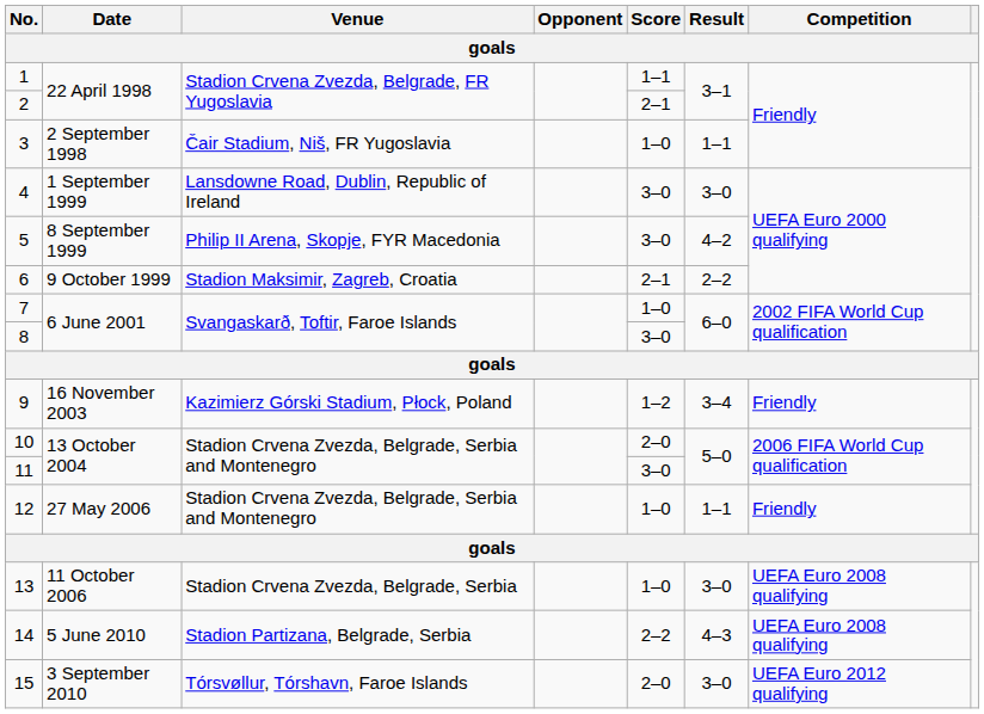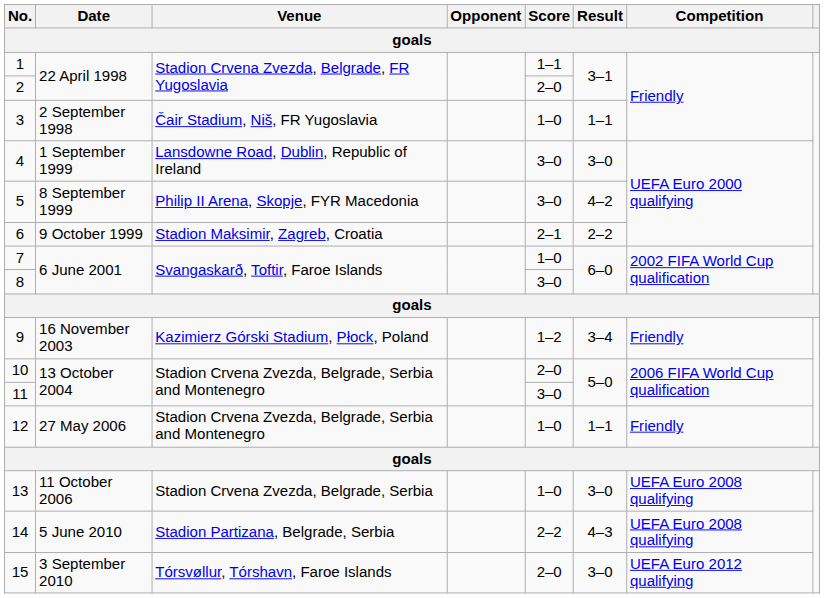2 | Score: 2–1 -> 2–0
